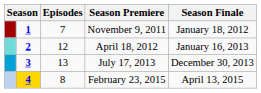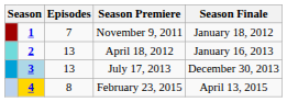April 18, 2012 | Episodes: 12 -> 13
July 17, 2013 | column 2: no background -> lightblue background
